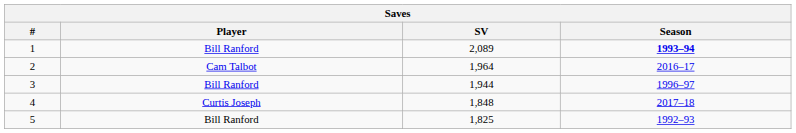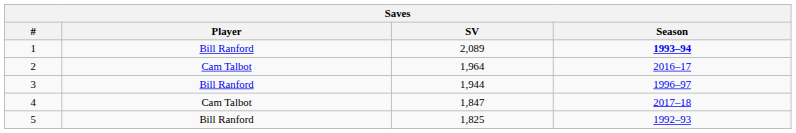4 | Player: Curtis Joseph -> Cam Talbot
4 | SV: 1,848 -> 1,847
